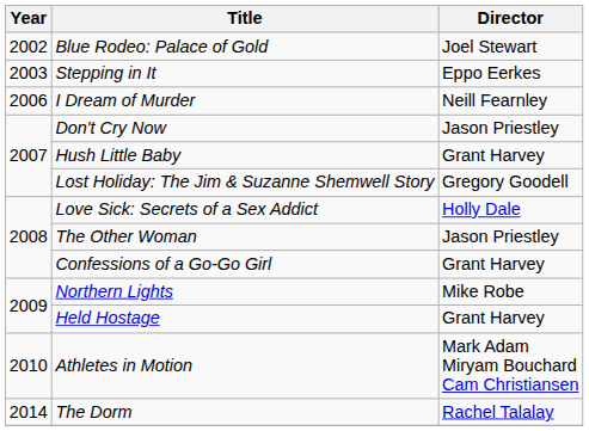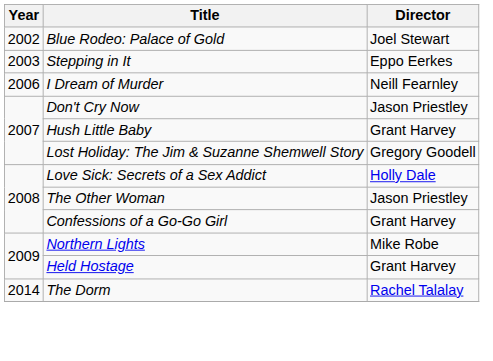- row: 2010 | Athletes in Motion | Mark Adam Miryam Bouchard Cam Christiansen
